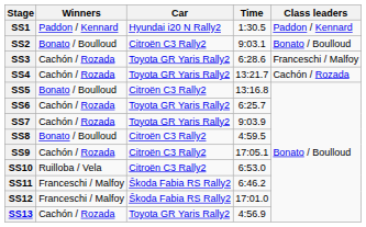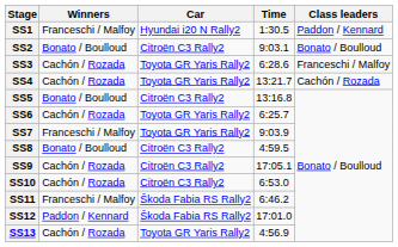SS1 | Winners: Paddon / Kennard -> Franceschi / Malfoy
SS7 | Winners: Cachón / Rozada -> Franceschi / Malfoy
SS10 | Winners: Ruilloba / Vela -> Cachón / Rozada
SS12 | Winners: Franceschi / Malfoy -> Paddon / Kennard
